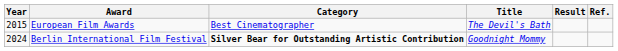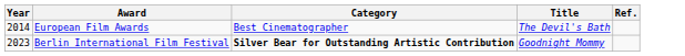- column: Result
European Film Awards | Year: 2015 -> 2014
Berlin International Film Festival | Year: 2024 -> 2023
